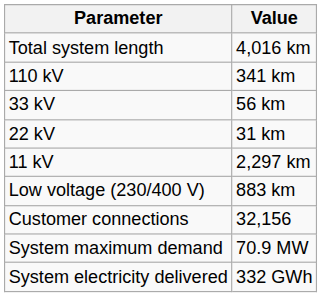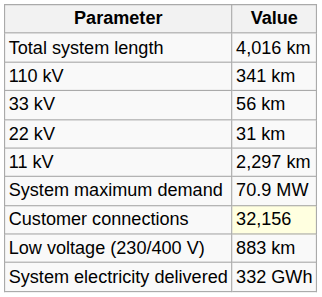rows swapped: Low voltage (230/400 V) <-> System maximum demand
Customer connections | Value: no background -> lightyellow background
